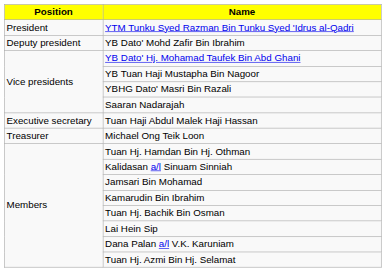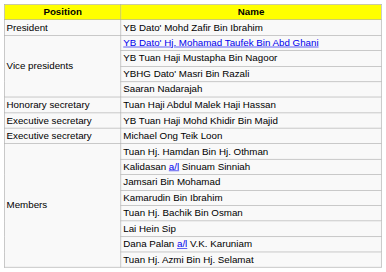- row: President | YTM Tunku Syed Razman Bin Tunku Syed 'Idrus al-Qadri
YB Dato' Mohd Zafir Bin Ibrahim | Position: Deputy president -> President
Tuan Haji Abdul Malek Haji Hassan | Position: Executive secretary -> Honorary secretary
+ row: Executive secretary | YB Tuan Haji Mohd Khidir Bin Majid
Michael Ong Teik Loon | Position: Treasurer -> Executive secretary
